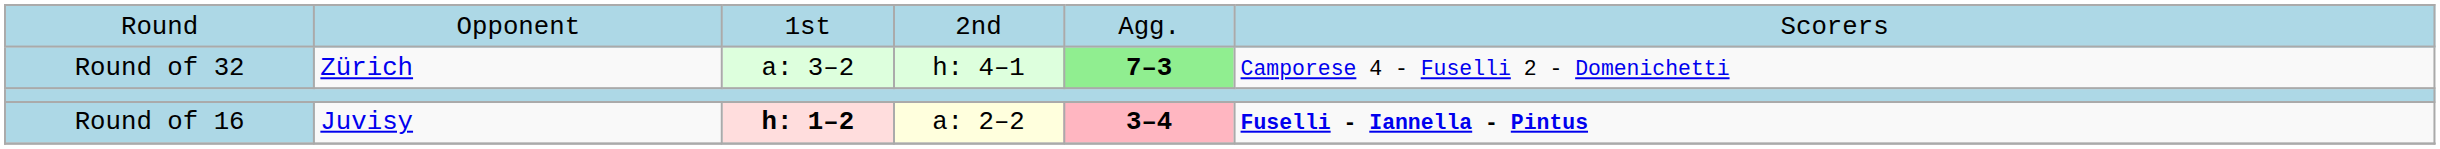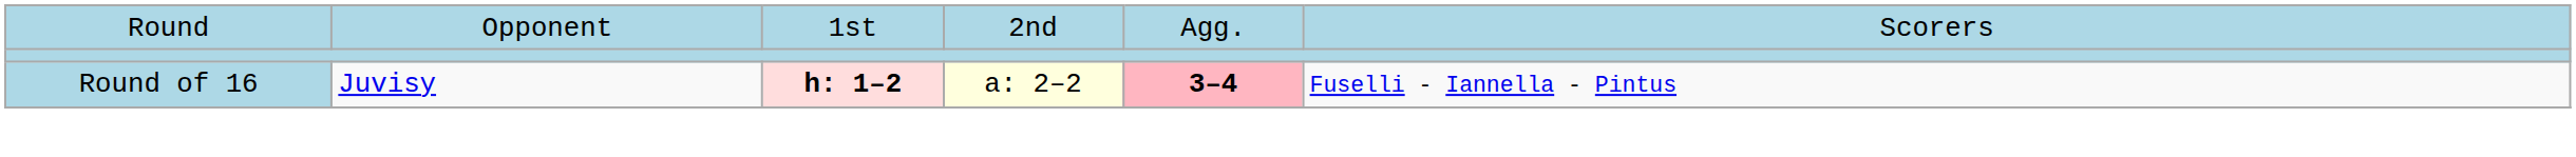- row: Round of 32 | Zürich | a: 3–2 | h: 4–1 | 7–3 | Camporese 4 - Fuselli 2 - Domenichetti
Round of 16 | column 6: bold -> normal
